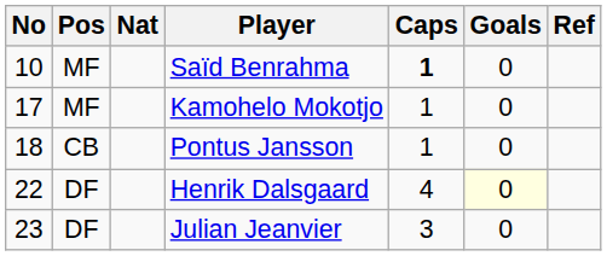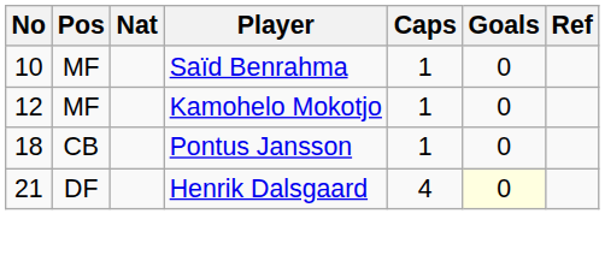Saïd Benrahma | Caps: bold -> normal
Kamohelo Mokotjo | No: 17 -> 12
Henrik Dalsgaard | No: 22 -> 21
- row: 23 | DF | Julian Jeanvier | 3 | 0
